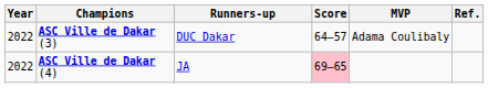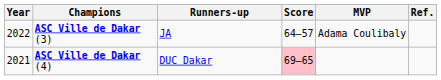ASC Ville de Dakar (3) | Runners-up: DUC Dakar -> JA
ASC Ville de Dakar (4) | Year: 2022 -> 2021
ASC Ville de Dakar (4) | Runners-up: JA -> DUC Dakar
